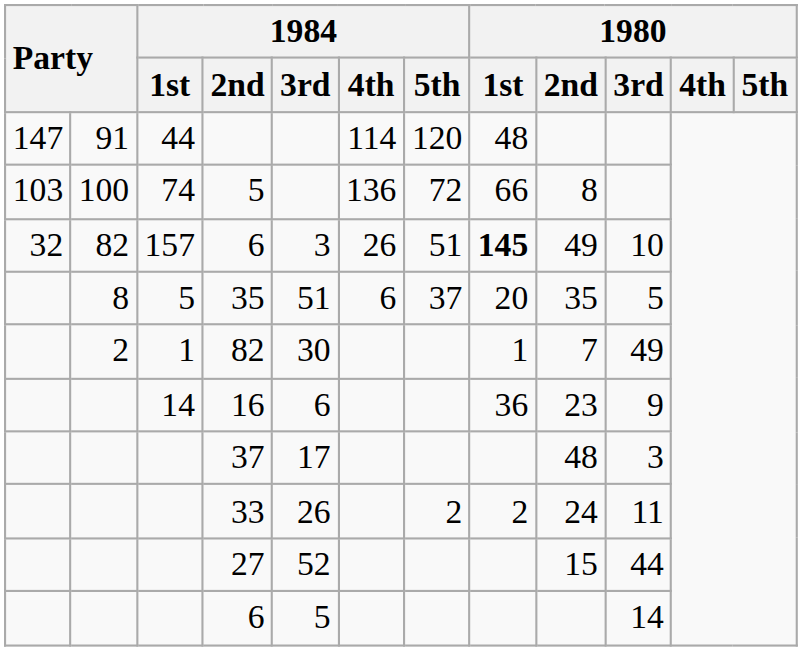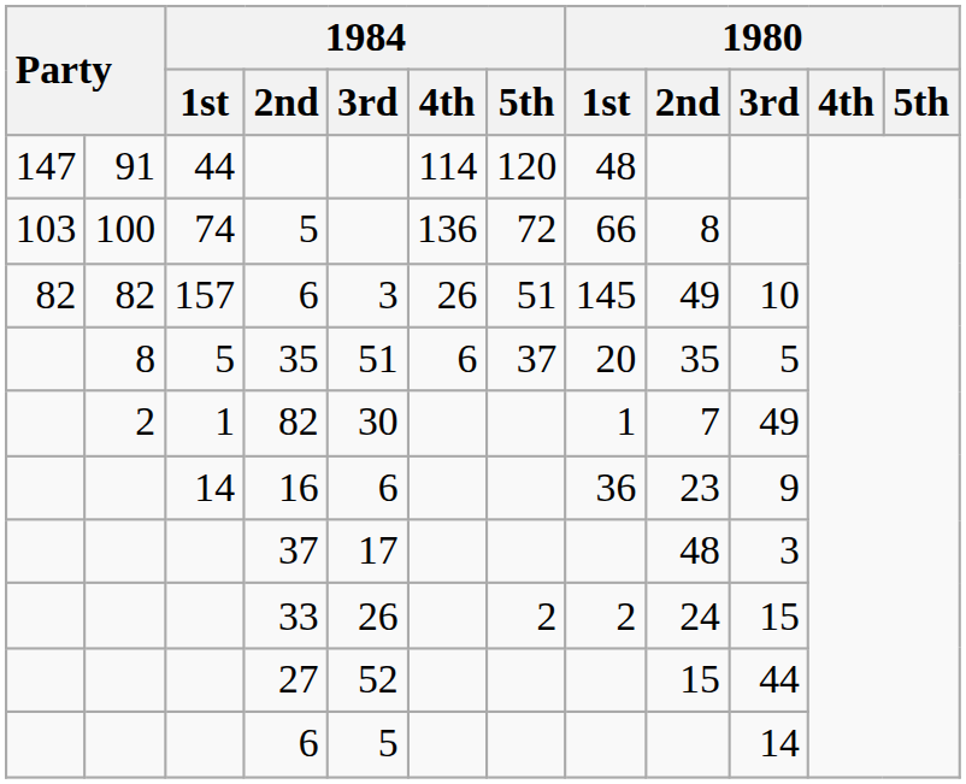157 / 6 | column 1: 32 -> 82
157 / 6 | 1980 / 1st: bold -> normal
33 | 1980 / 3rd: 11 -> 15
